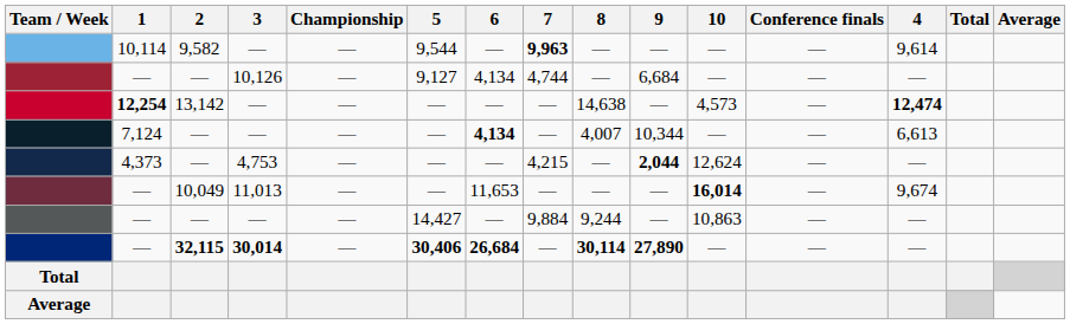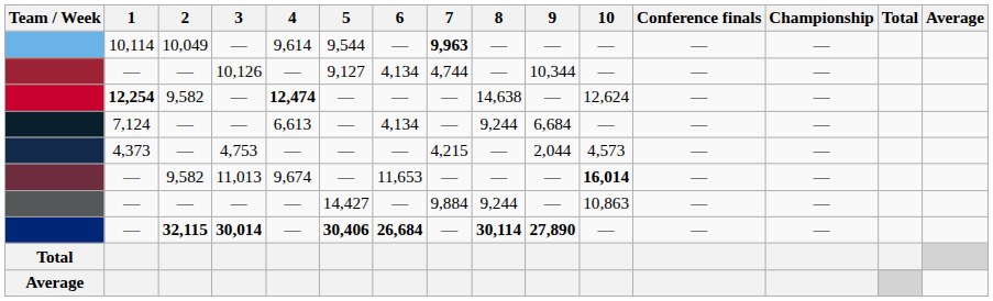columns swapped: 4 <-> Championship
10,114 | 2: 9,582 -> 10,049
— / 10,126 | 9: 6,684 -> 10,344
12,254 | 2: 13,142 -> 9,582
12,254 | 10: 4,573 -> 12,624
7,124 | 6: bold -> normal
7,124 | 8: 4,007 -> 9,244
7,124 | 9: 10,344 -> 6,684
4,373 | 9: bold -> normal
4,373 | 10: 12,624 -> 4,573
— / 11,013 | 2: 10,049 -> 9,582
